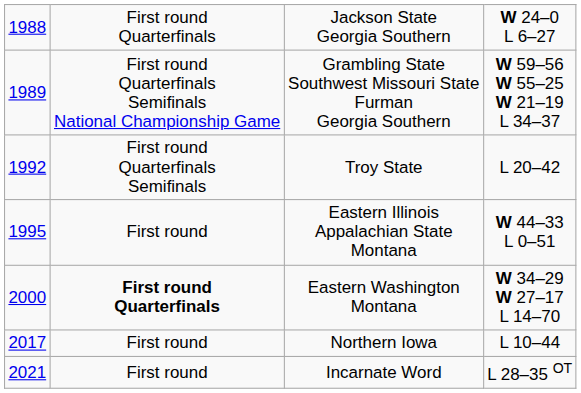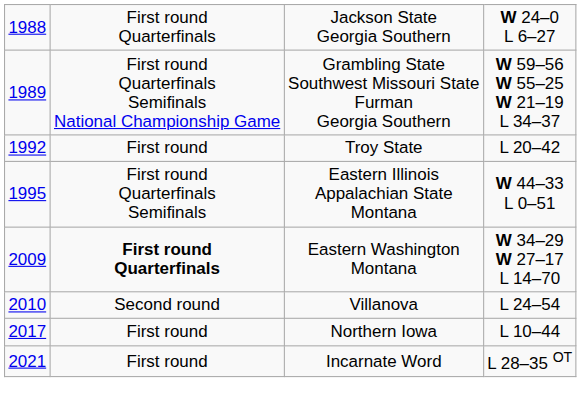Troy State | column 2: First round Quarterfinals Semifinals -> First round
Eastern Illinois Appalachian State Montana | column 2: First round -> First round Quarterfinals Semifinals
Eastern Washington Montana | column 1: 2000 -> 2009
+ row: 2010 | Second round | Villanova | L 24–54
